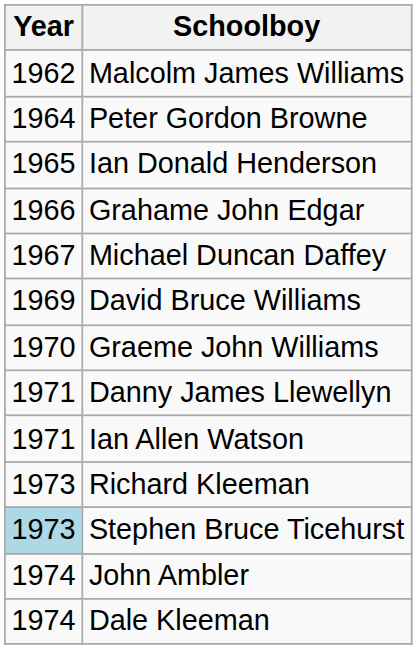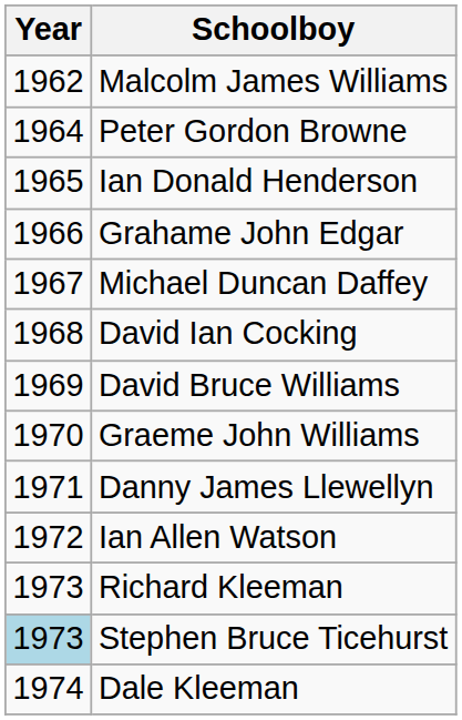+ row: 1968 | David Ian Cocking
Ian Allen Watson | Year: 1971 -> 1972
- row: 1974 | John Ambler
